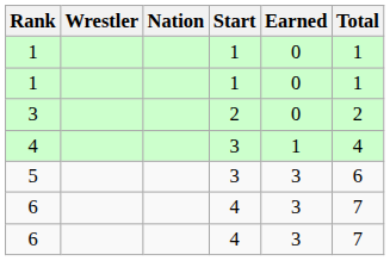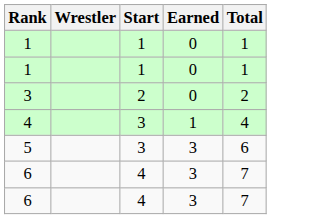- column: Nation
